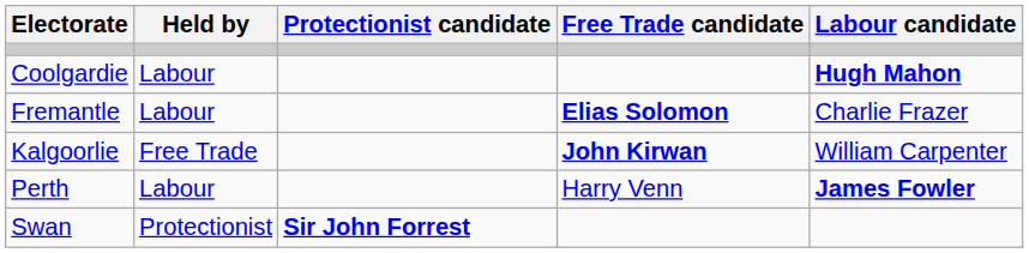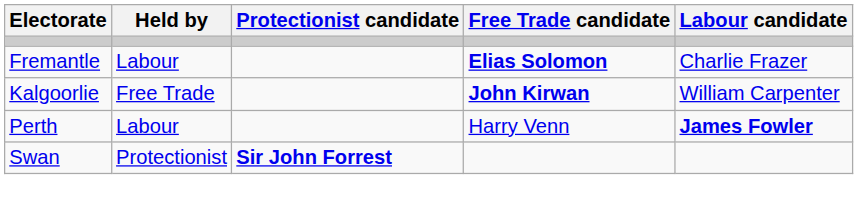- row: Coolgardie | Labour | Hugh Mahon
